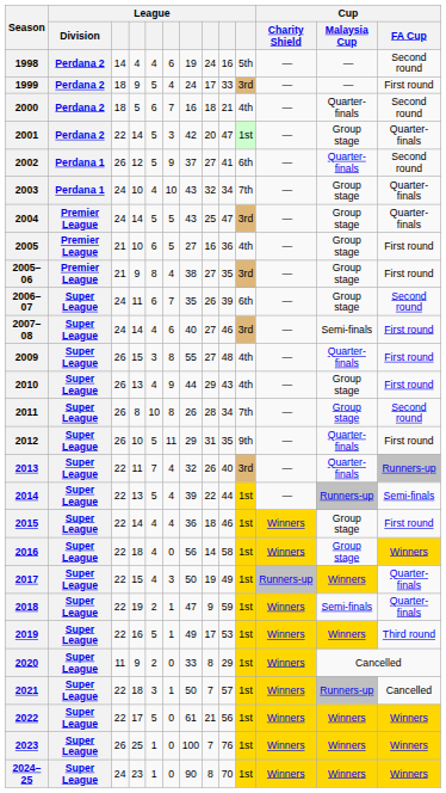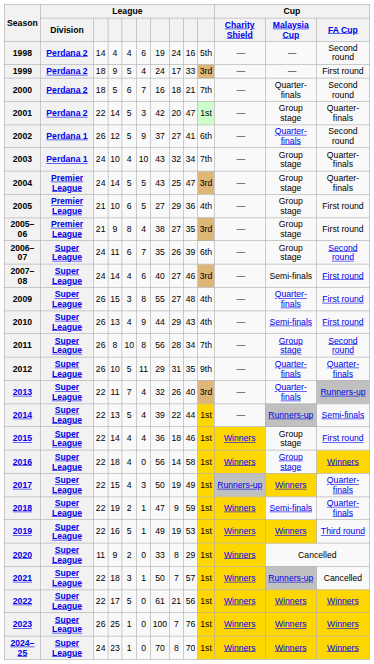2000 | column 10: 4th -> 7th
2005 | column 8: 16 -> 29
2010 | Cup / Malaysia Cup: Group stage -> Semi-finals
2011 | column 7: 26 -> 56
2012 | Cup / FA Cup: First round -> Quarter-finals
2019 | column 8: 17 -> 19
2024–25 | column 7: 90 -> 70
